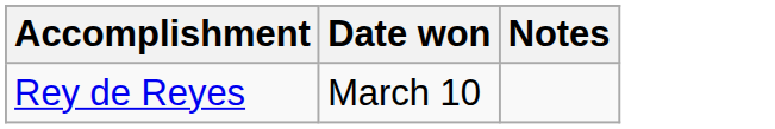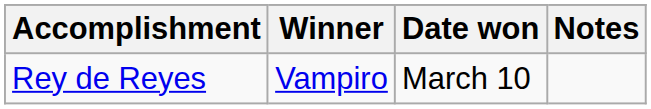+ column: Winner | Vampiro
